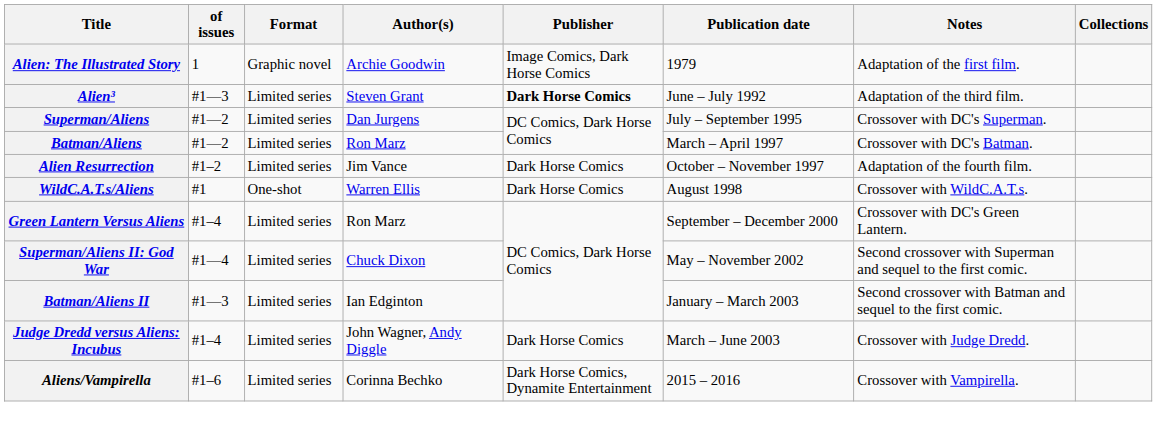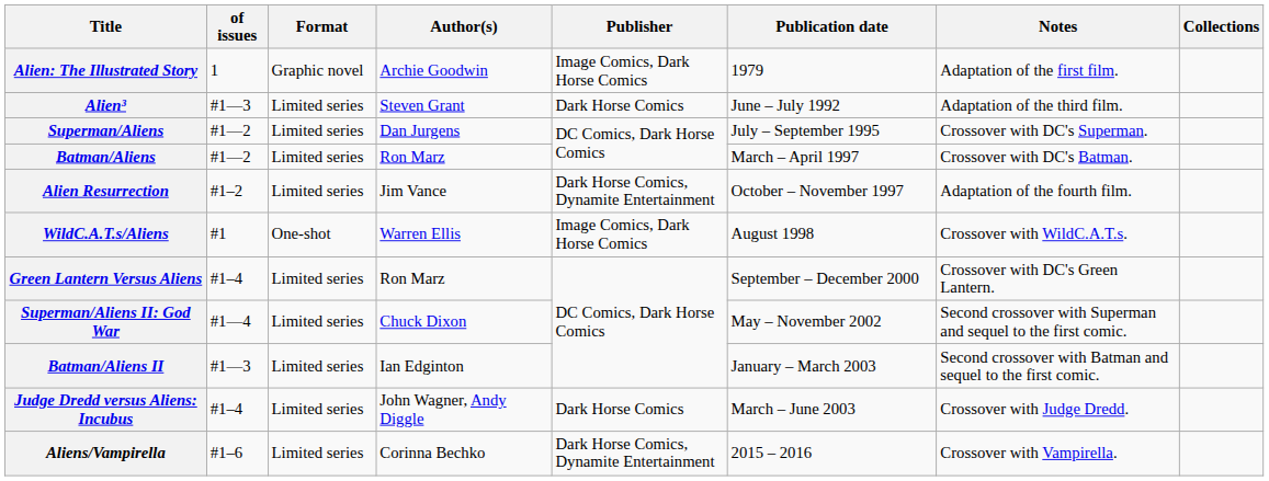Alien³ | Publisher: bold -> normal
Alien Resurrection | Publisher: Dark Horse Comics -> Dark Horse Comics, Dynamite Entertainment
WildC.A.T.s/Aliens | Publisher: Dark Horse Comics -> Image Comics, Dark Horse Comics
